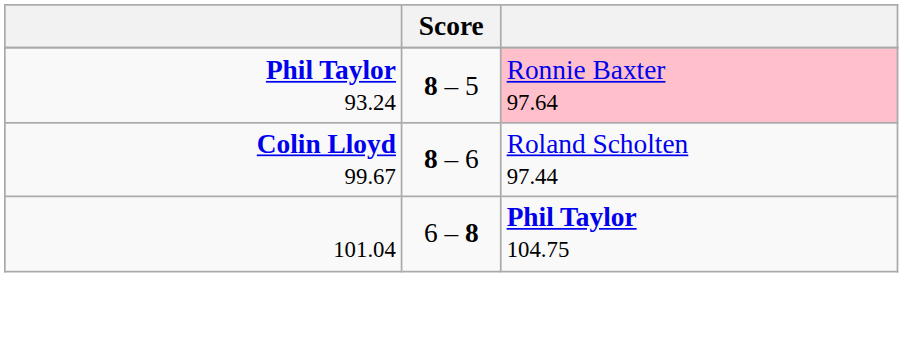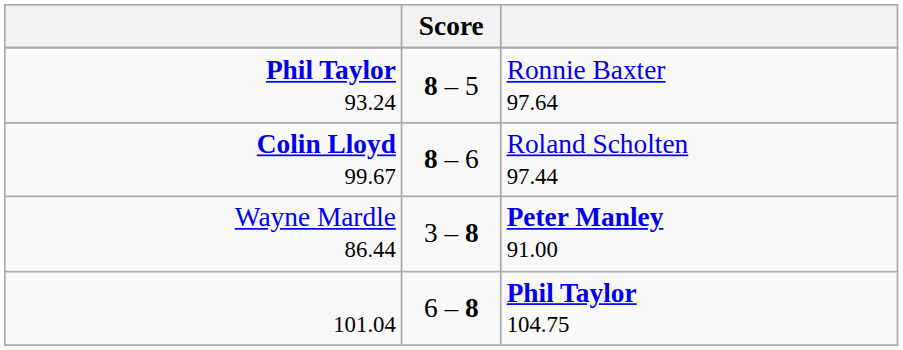Phil Taylor 93.24 | column 3: pink background -> no background
+ row: Wayne Mardle 86.44 | 3 – 8 | Peter Manley 91.00
